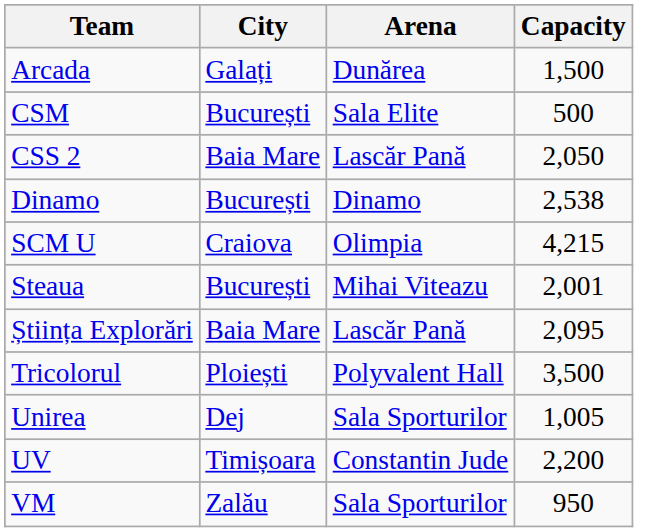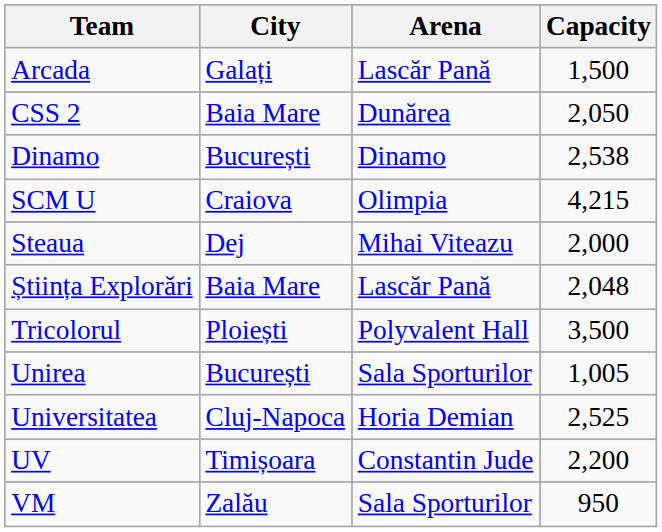Arcada | Arena: Dunărea -> Lascăr Pană
- row: CSM | București | Sala Elite | 500
CSS 2 | Arena: Lascăr Pană -> Dunărea
Steaua | City: București -> Dej
Steaua | Capacity: 2,001 -> 2,000
Știința Explorări | Capacity: 2,095 -> 2,048
Unirea | City: Dej -> București
+ row: Universitatea | Cluj-Napoca | Horia Demian | 2,525
